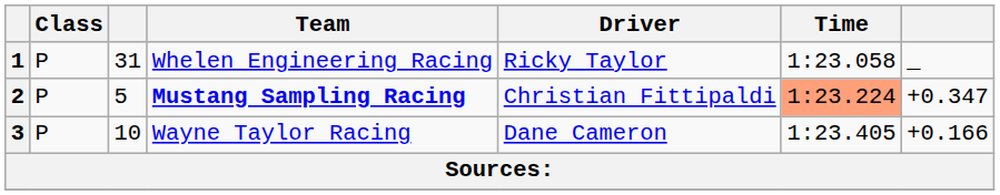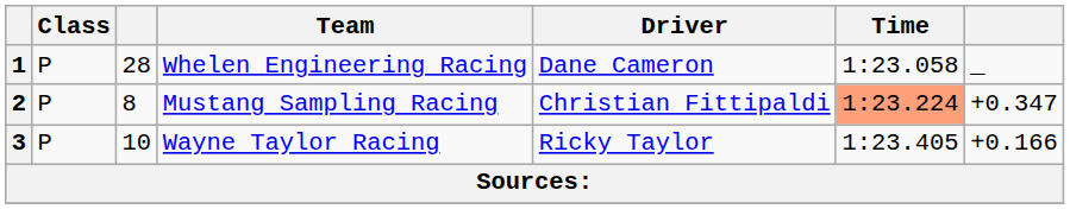1 | column 3: 31 -> 28
1 | Driver: Ricky Taylor -> Dane Cameron
2 | column 3: 5 -> 8
2 | Team: bold -> normal
3 | Driver: Dane Cameron -> Ricky Taylor
